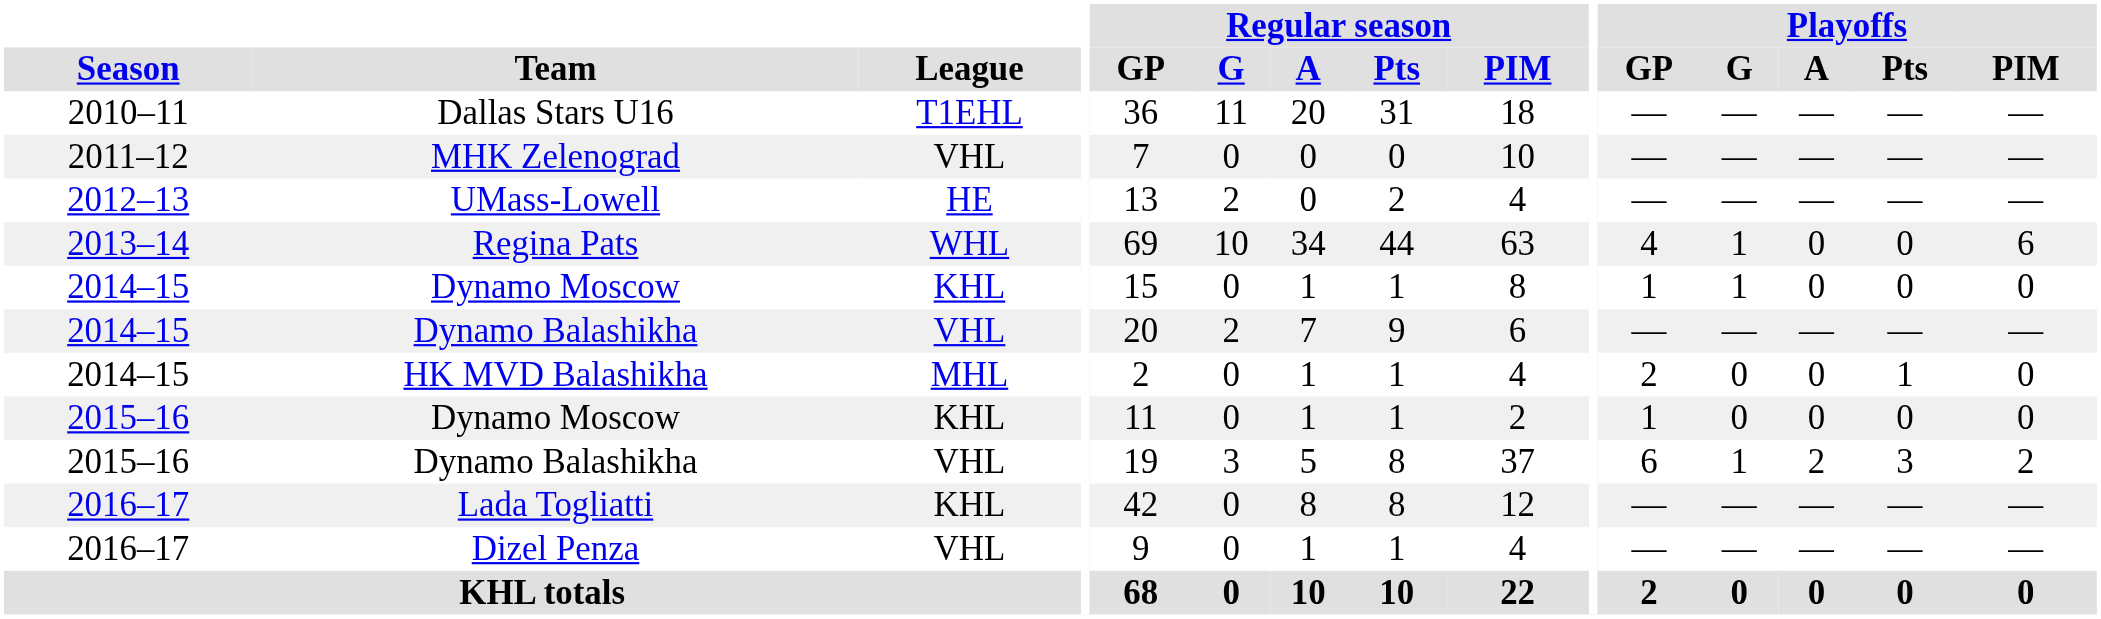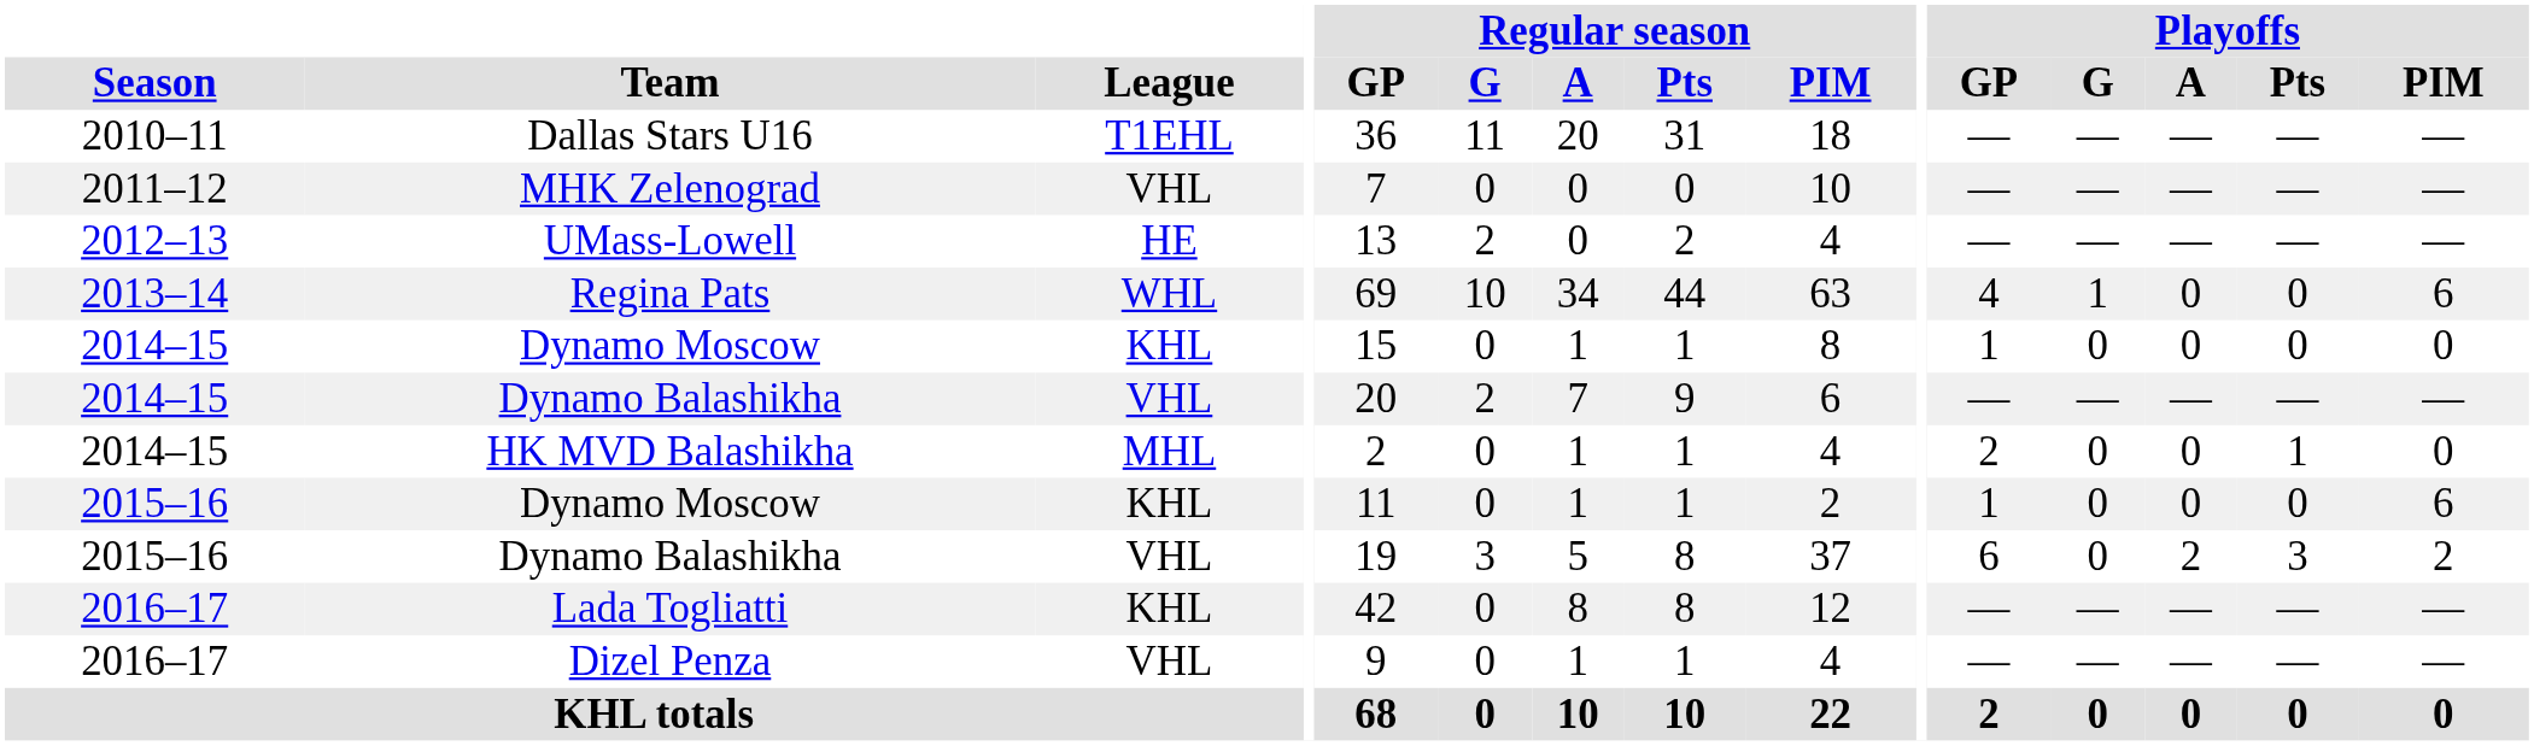2014–15 / Dynamo Moscow | Playoffs / G: 1 -> 0
2015–16 / Dynamo Moscow | Playoffs / PIM: 0 -> 6
2015–16 / Dynamo Balashikha | Playoffs / G: 1 -> 0
